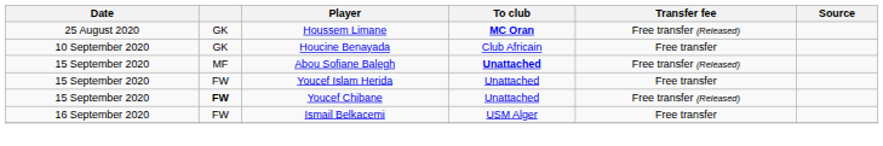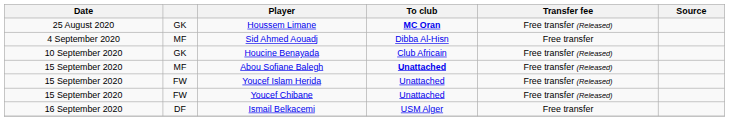+ row: 4 September 2020 | MF | Sid Ahmed Aouadj | Dibba Al-Hisn | Free transfer
Houcine Benayada | Transfer fee: Free transfer -> Free transfer (Released)
Youcef Islam Herida | Transfer fee: Free transfer -> Free transfer (Released)
Youcef Chibane | column 2: bold -> normal
Ismail Belkacemi | column 2: FW -> DF
